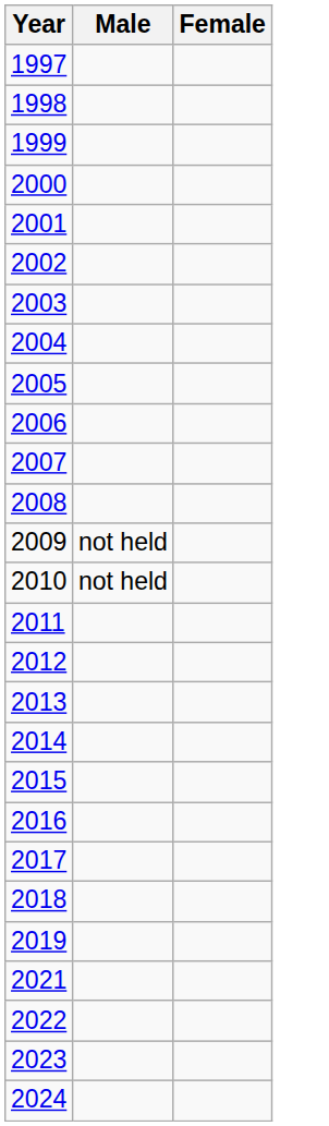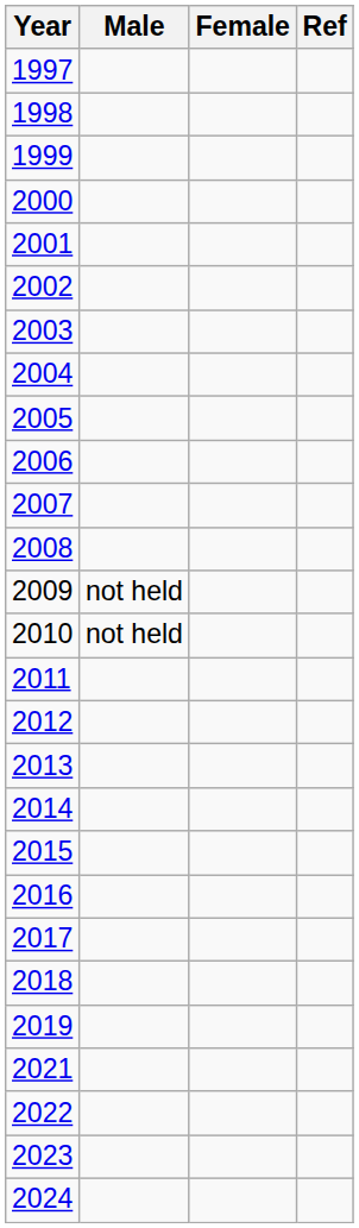+ column: Ref
